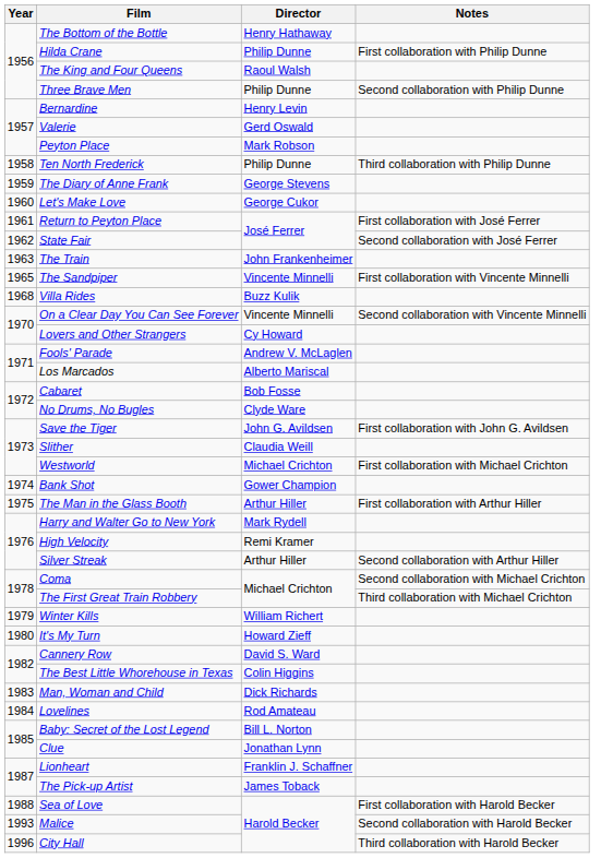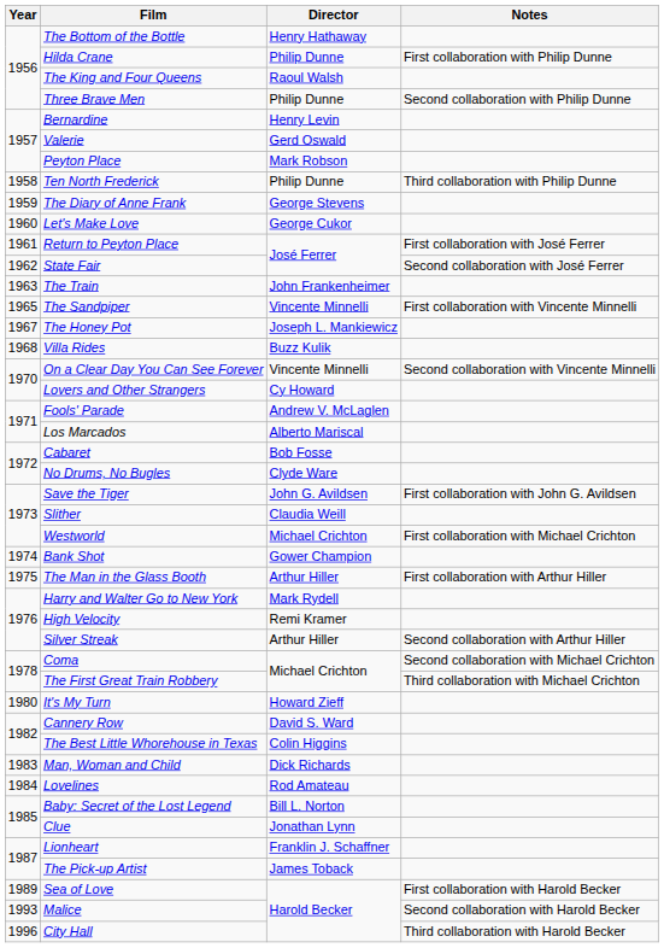+ row: 1967 | The Honey Pot | Joseph L. Mankiewicz
- row: 1979 | Winter Kills | William Richert
Sea of Love | Year: 1988 -> 1989
